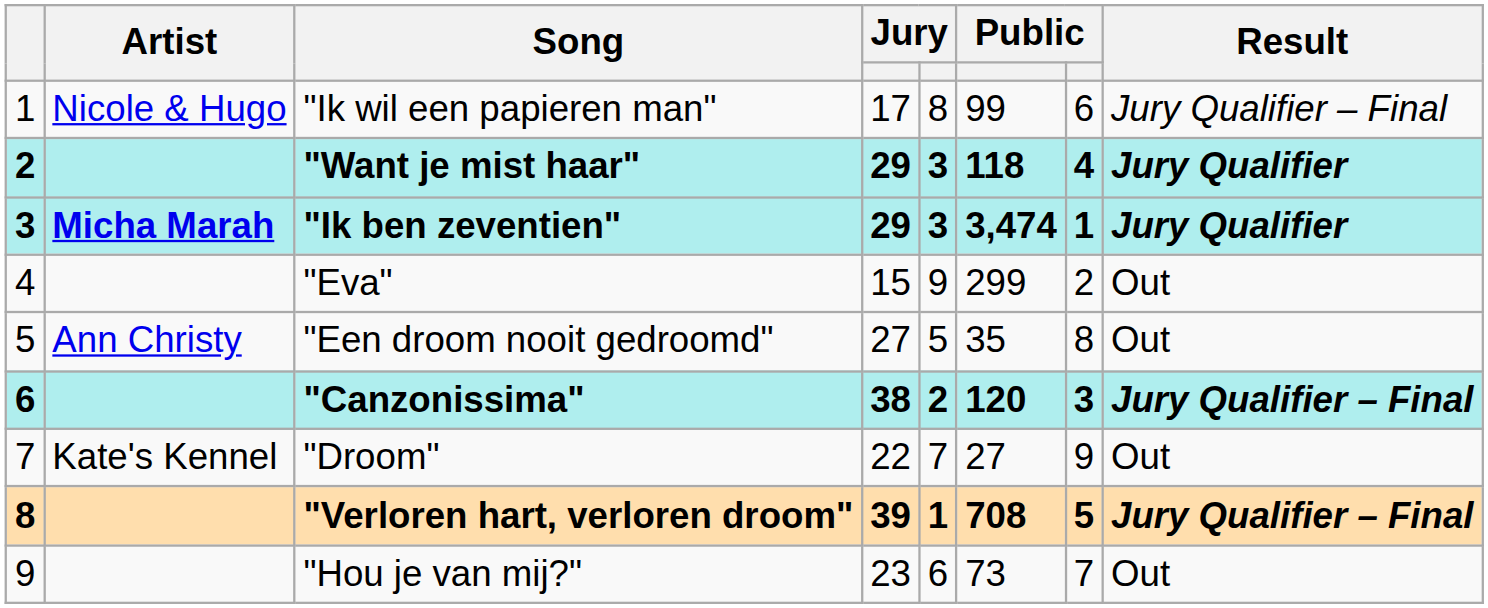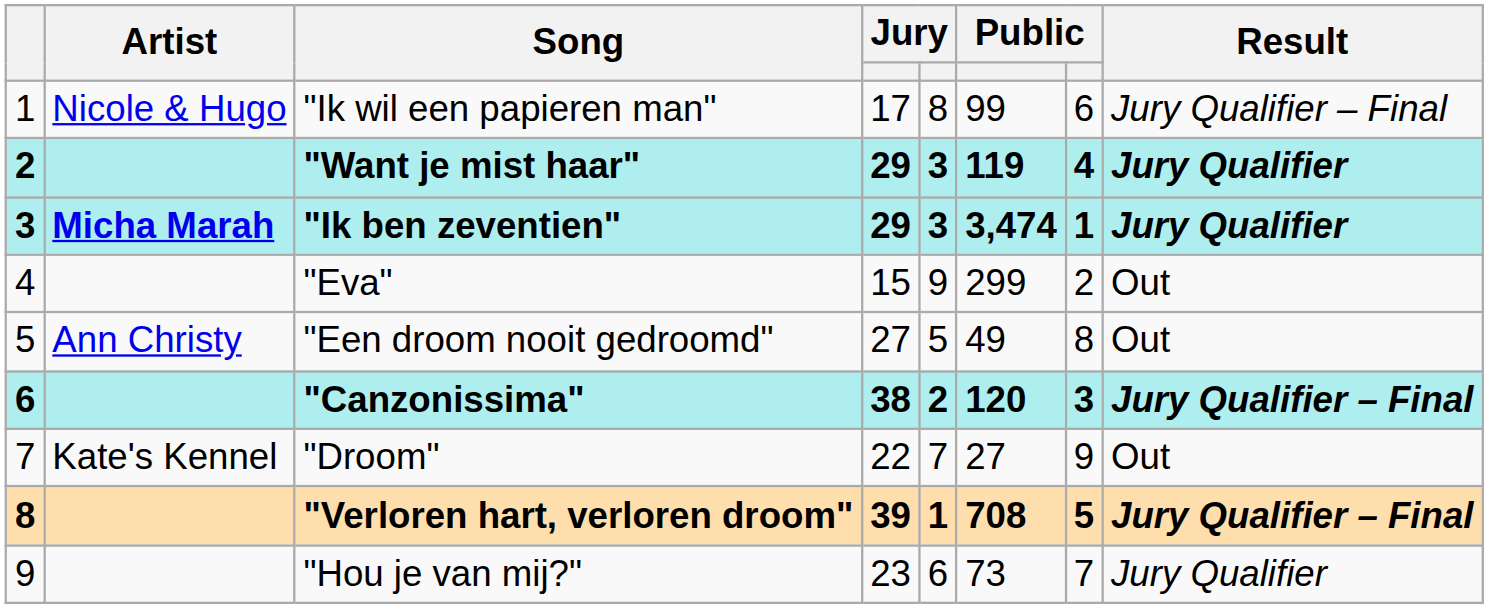"Want je mist haar" | column 6: 118 -> 119
"Een droom nooit gedroomd" | column 6: 35 -> 49
"Hou je van mij?" | Result: Out -> Jury Qualifier
